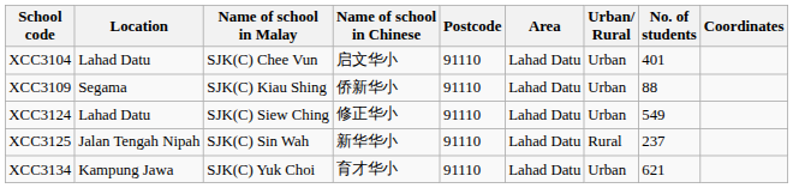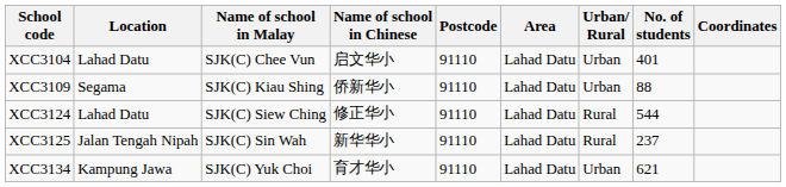XCC3124 | Urban/ Rural: Urban -> Rural
XCC3124 | No. of students: 549 -> 544
